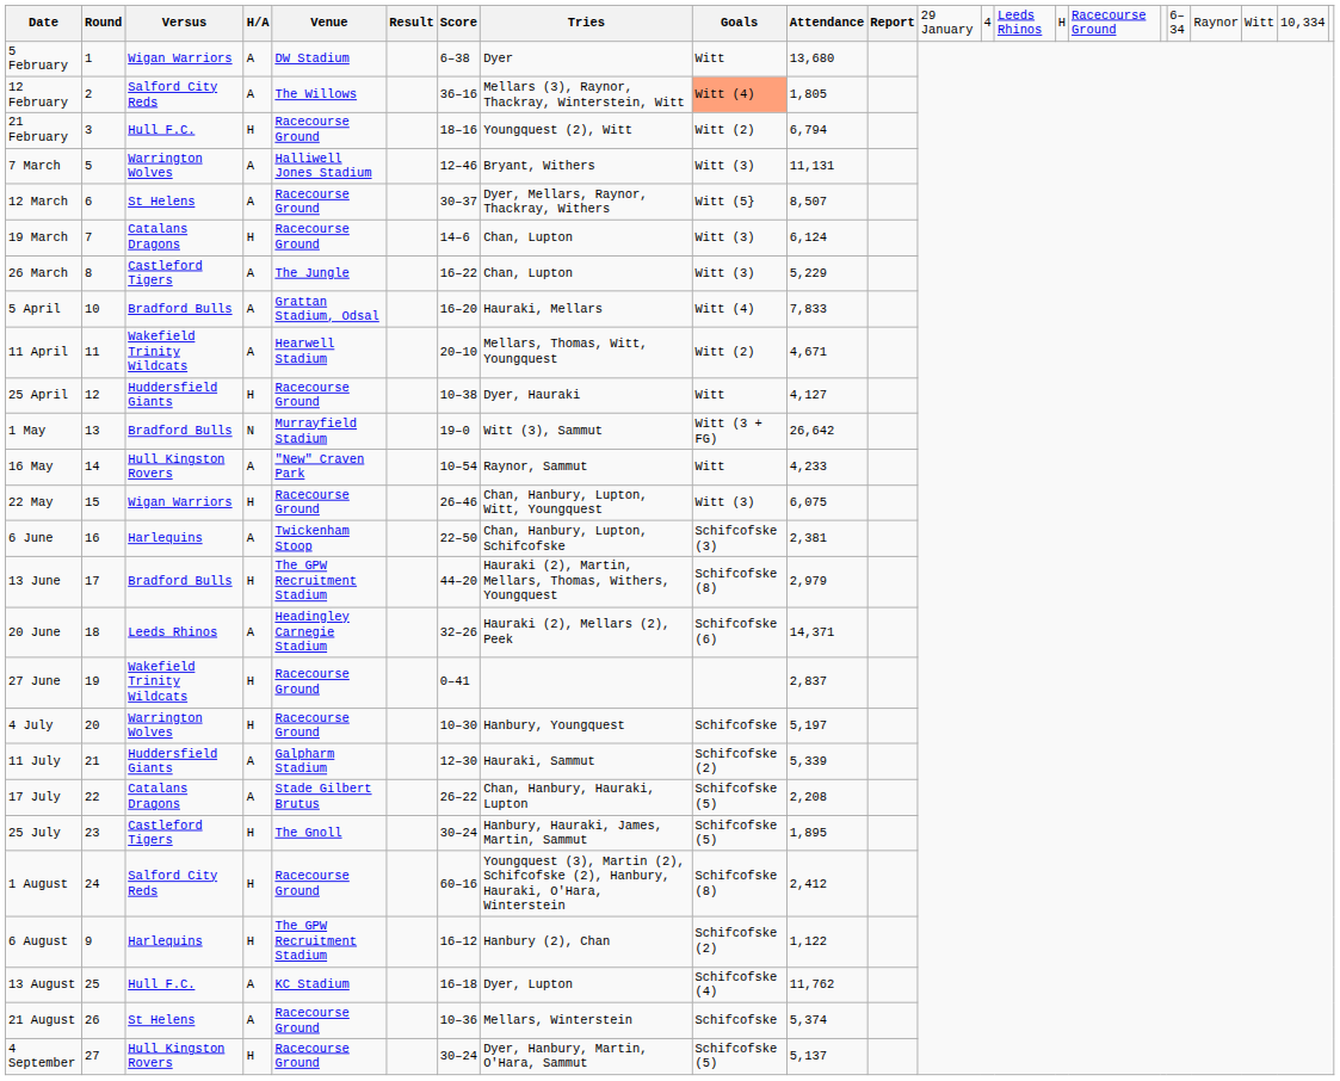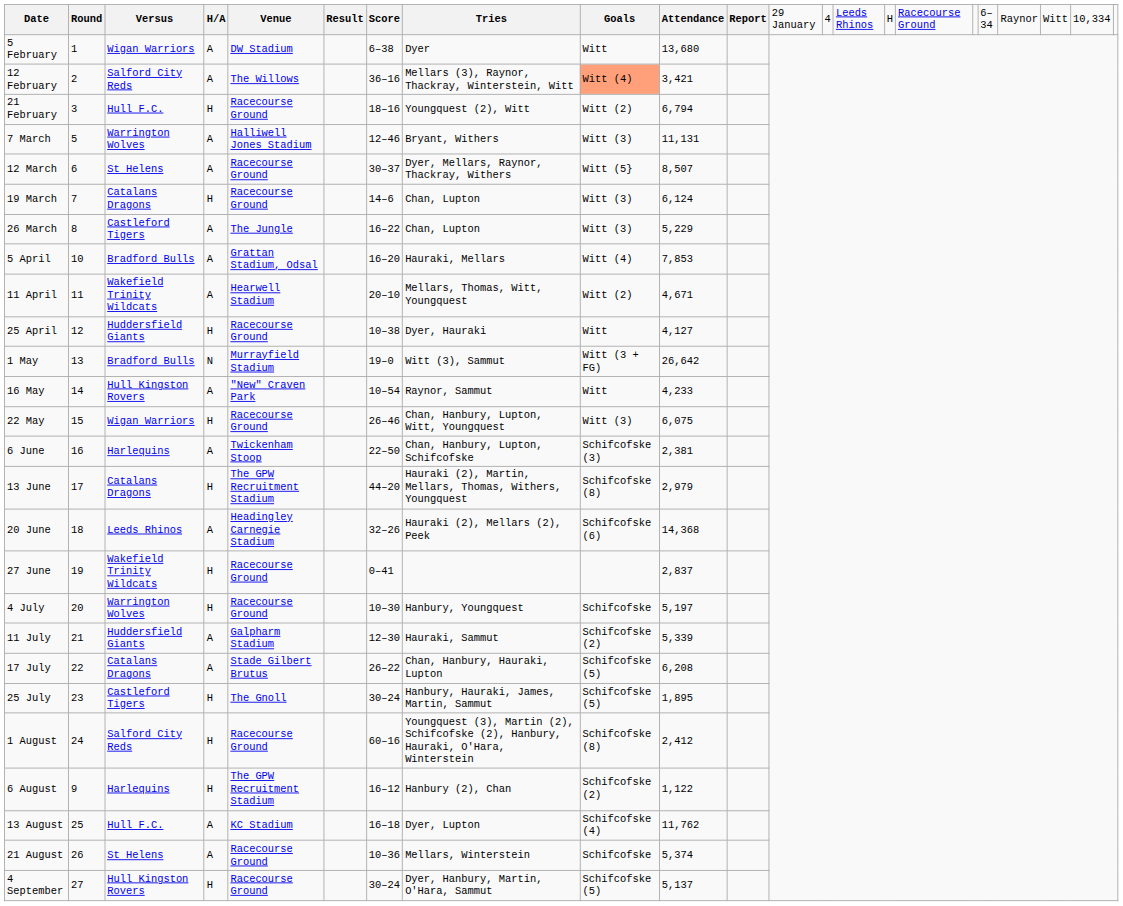12 February | column 10: 1,805 -> 3,421
5 April | column 10: 7,833 -> 7,853
13 June | column 3: Bradford Bulls -> Catalans Dragons
20 June | column 10: 14,371 -> 14,368
17 July | column 10: 2,208 -> 6,208
